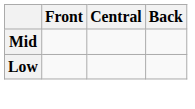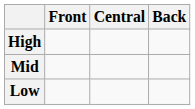+ row: High
